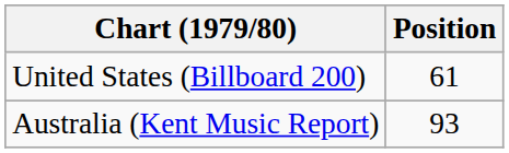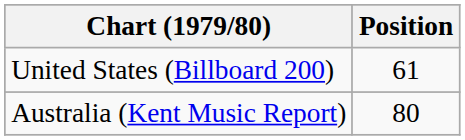Australia (Kent Music Report) | Position: 93 -> 80
